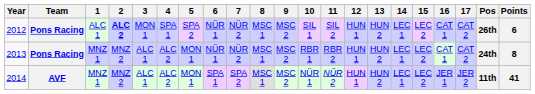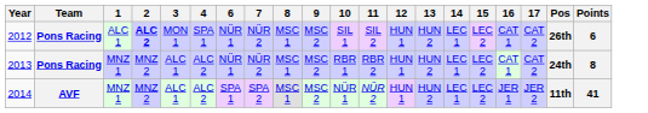- column: 5 | SPA 2 | MON 1 | MON 1
